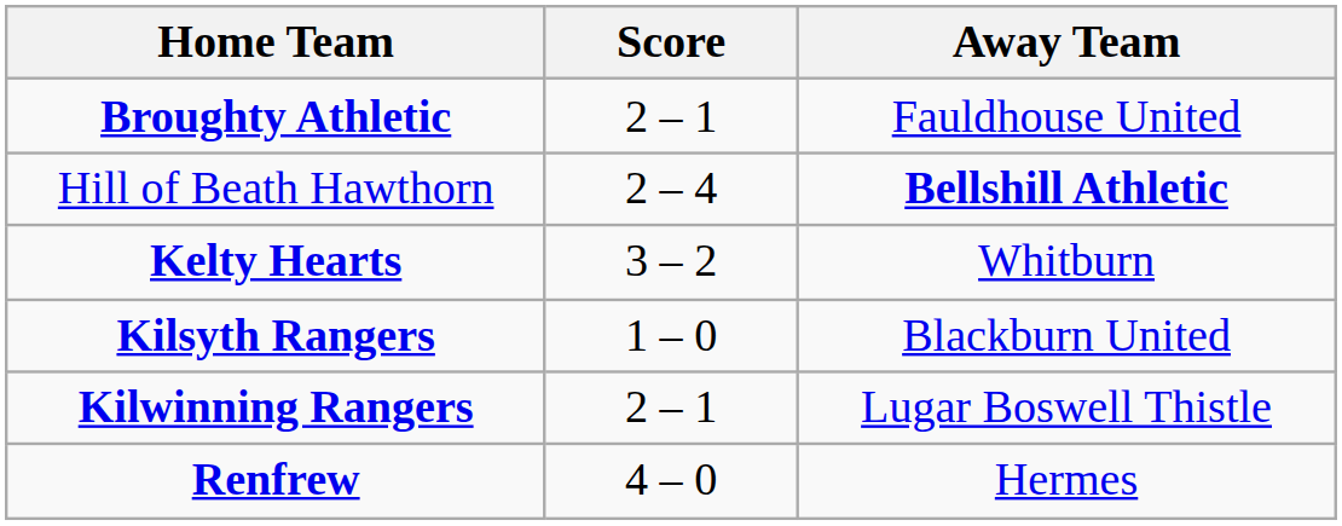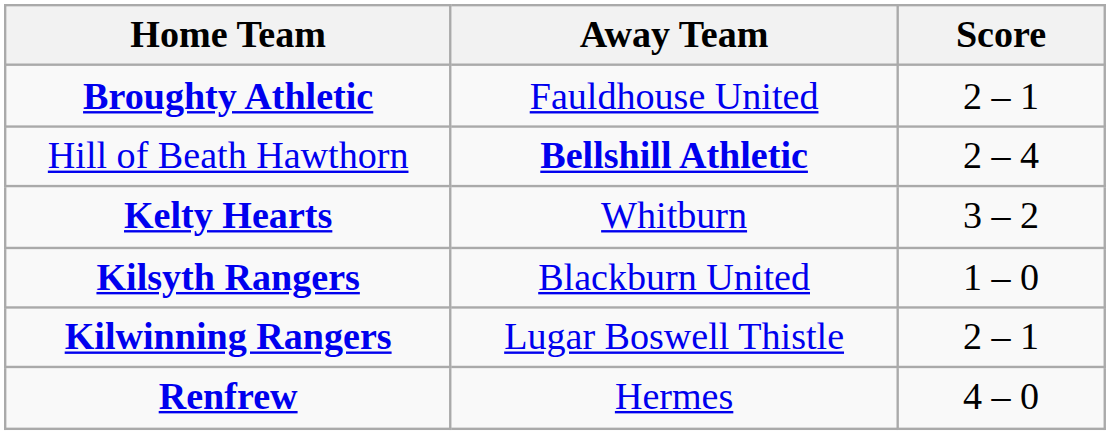columns swapped: Score <-> Away Team
